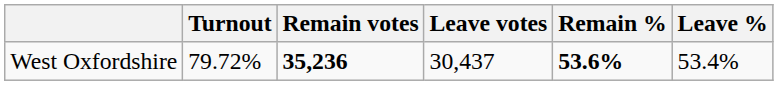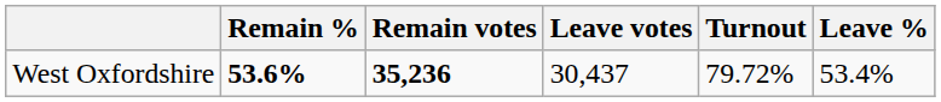columns swapped: Turnout <-> Remain %
